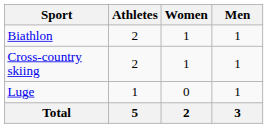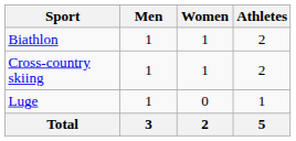columns swapped: Men <-> Athletes
